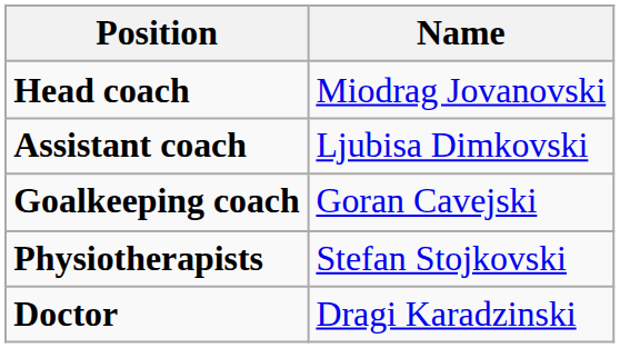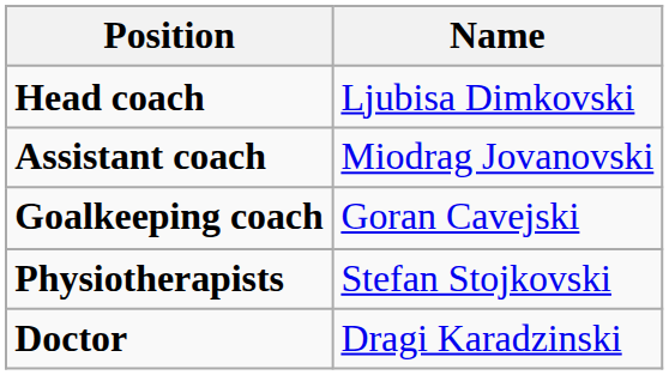Head coach | Name: Miodrag Jovanovski -> Ljubisa Dimkovski
Assistant coach | Name: Ljubisa Dimkovski -> Miodrag Jovanovski
